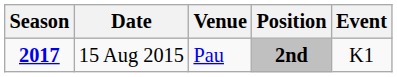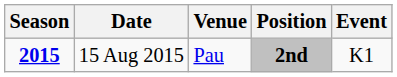15 Aug 2015 | Season: 2017 -> 2015
